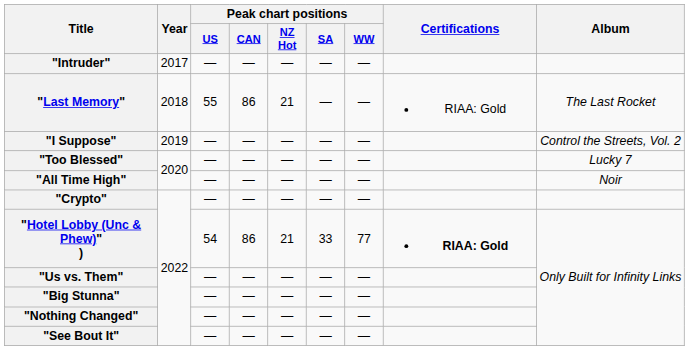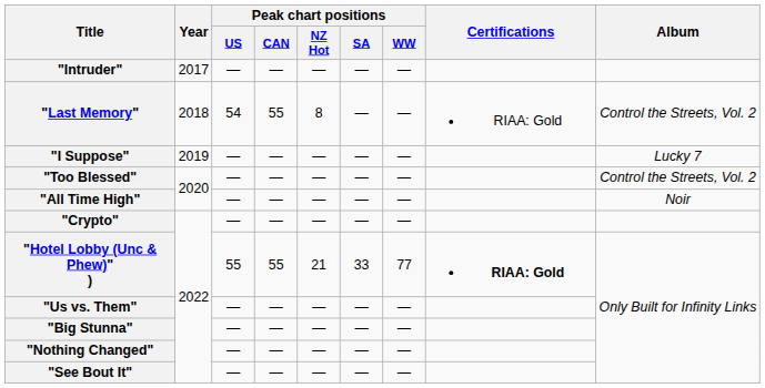"Last Memory" | Peak chart positions / US: 55 -> 54
"Last Memory" | Peak chart positions / CAN: 86 -> 55
"Last Memory" | Peak chart positions / NZ Hot: 21 -> 8
"Last Memory" | Album: The Last Rocket -> Control the Streets, Vol. 2
"I Suppose" | Album: Control the Streets, Vol. 2 -> Lucky 7
"Too Blessed" | Album: Lucky 7 -> Control the Streets, Vol. 2
"Hotel Lobby (Unc & Phew)" ) | Peak chart positions / US: 54 -> 55
"Hotel Lobby (Unc & Phew)" ) | Peak chart positions / CAN: 86 -> 55
